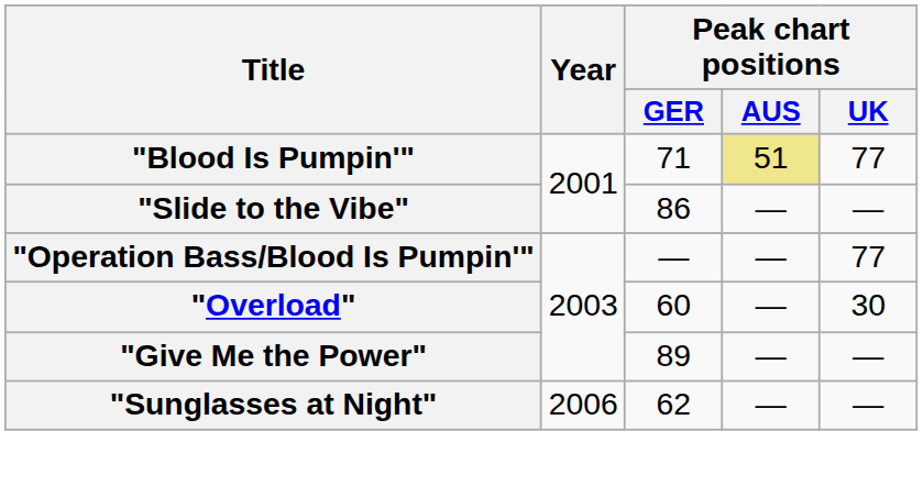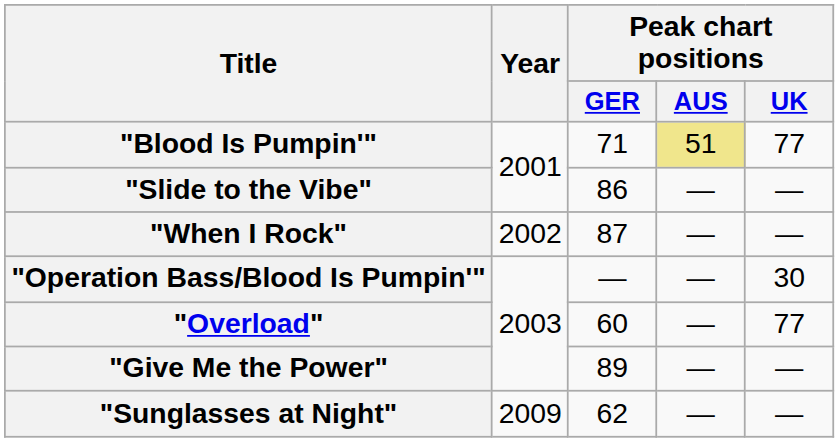+ row: "When I Rock" | 2002 | 87 | — | —
"Operation Bass/Blood Is Pumpin'" | Peak chart positions / UK: 77 -> 30
"Overload" | Peak chart positions / UK: 30 -> 77
"Sunglasses at Night" | Year: 2006 -> 2009
